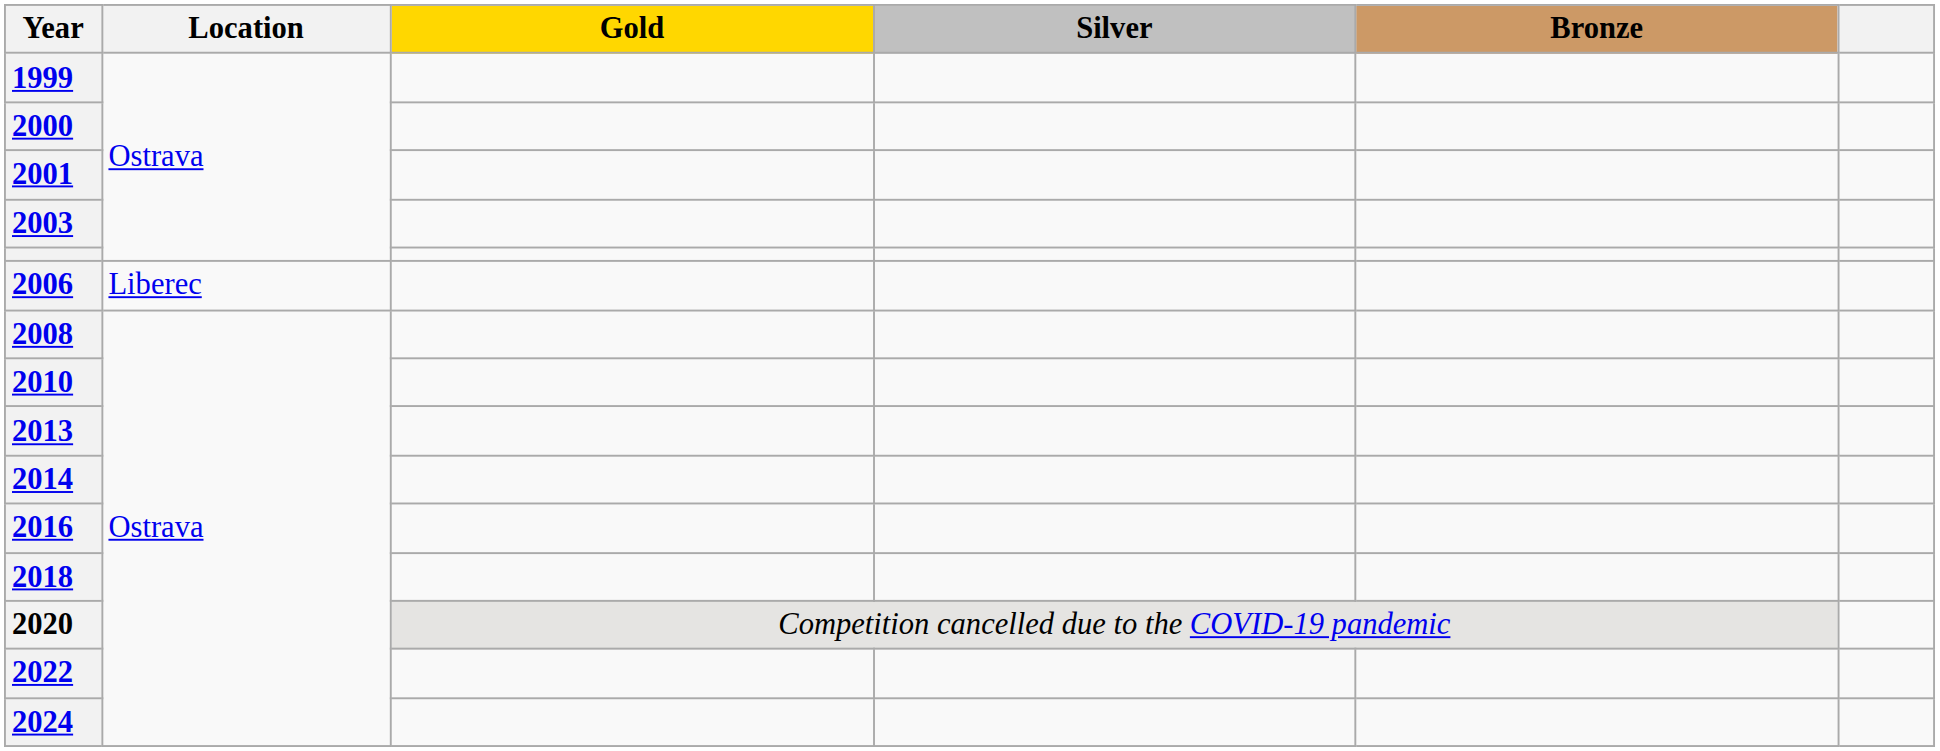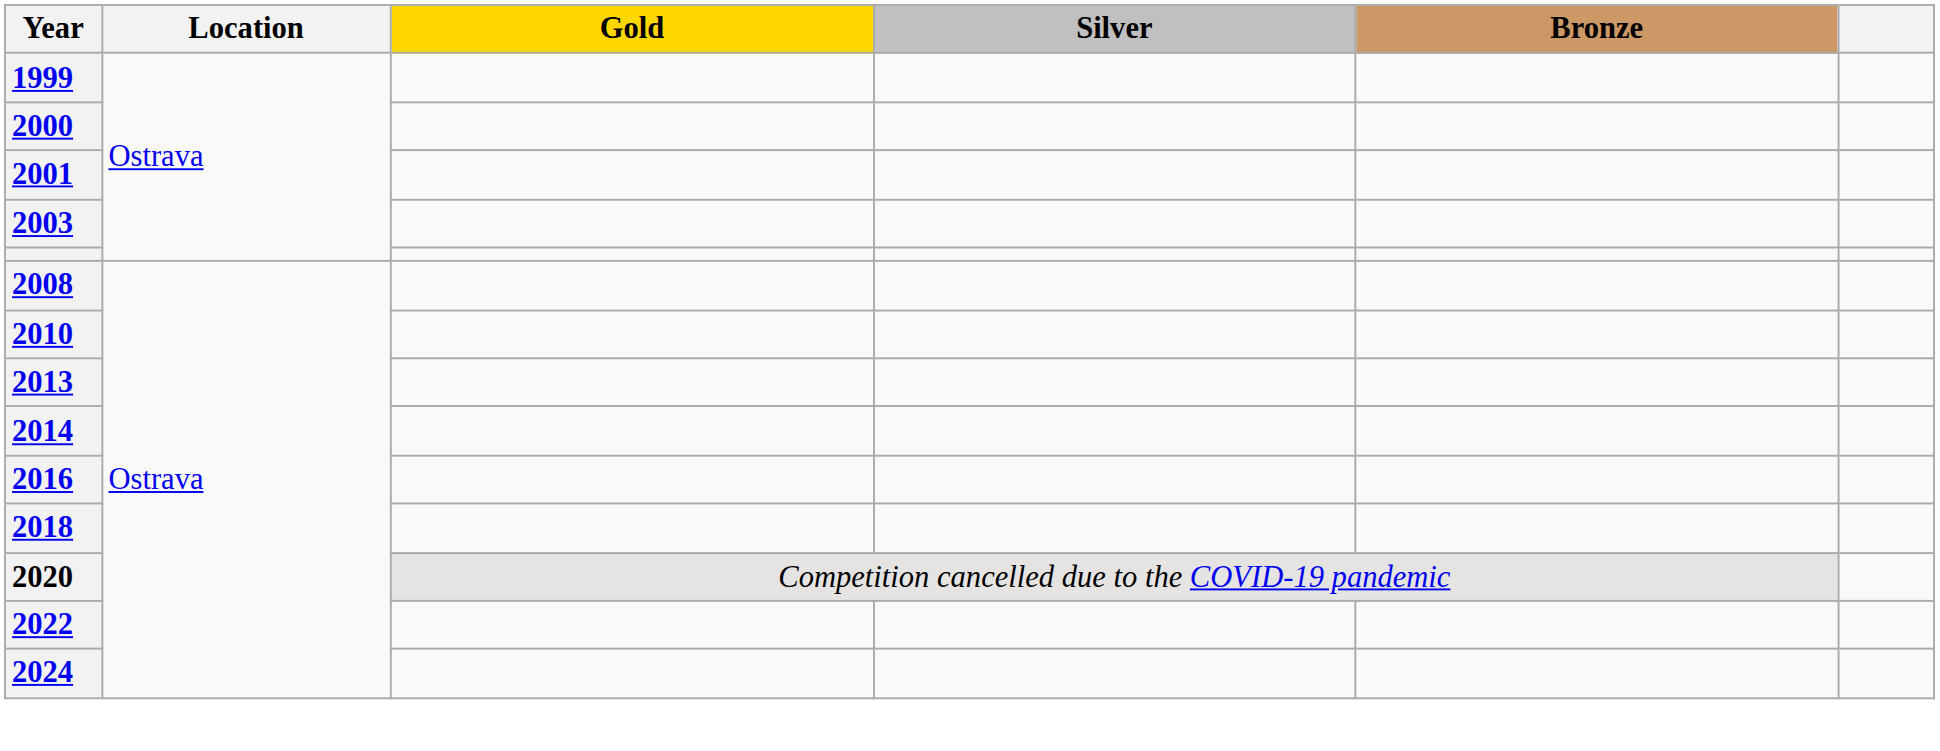- row: 2006 | Liberec
